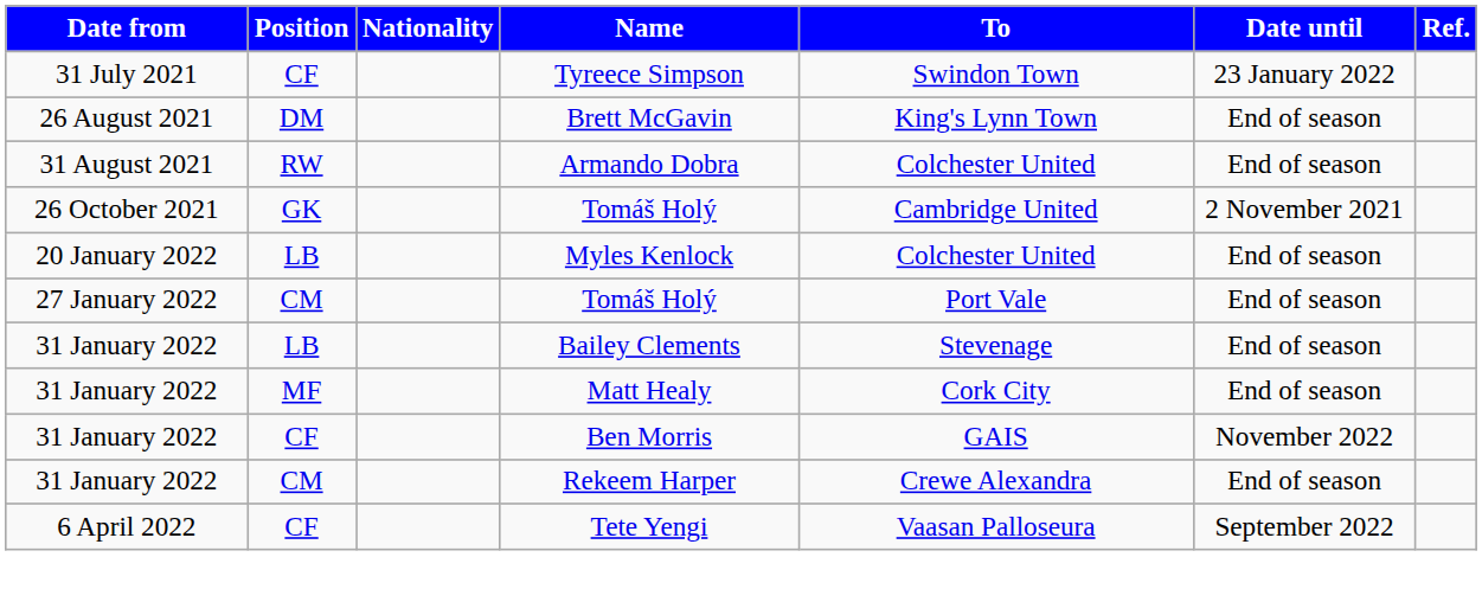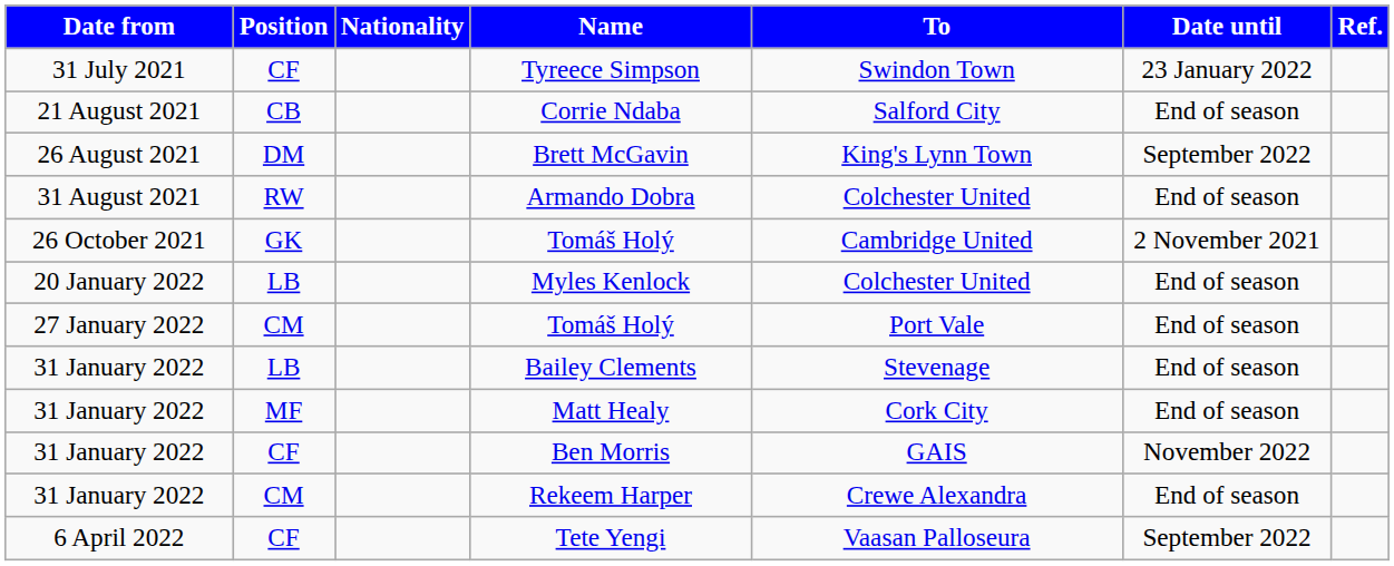+ row: 21 August 2021 | CB | Corrie Ndaba | Salford City | End of season
Brett McGavin | Date until: End of season -> September 2022
